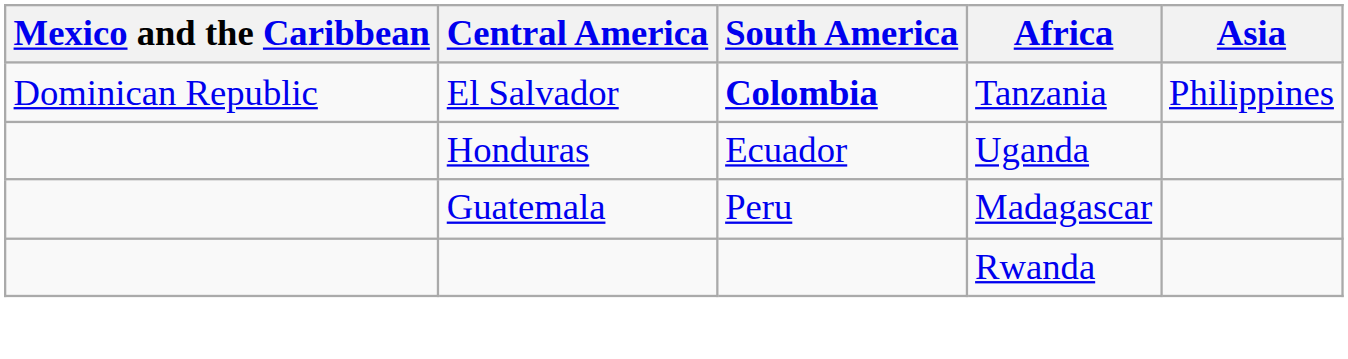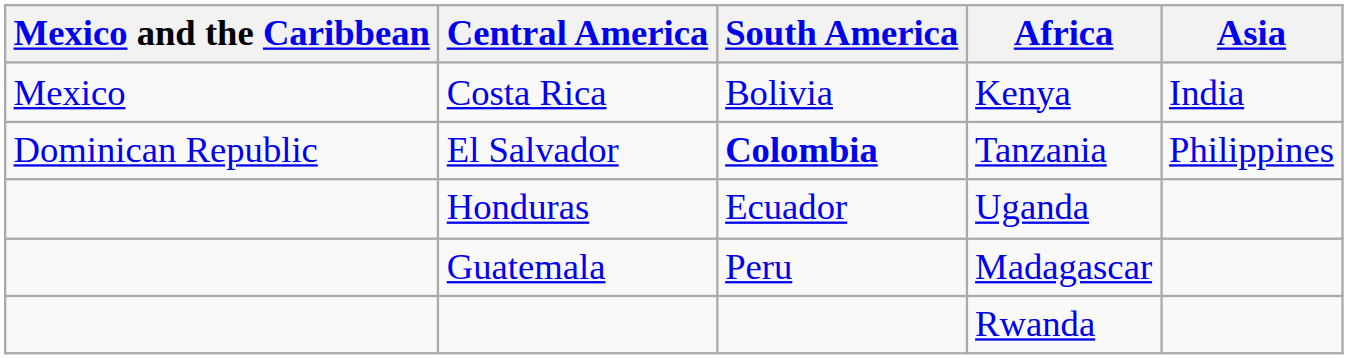+ row: Mexico | Costa Rica | Bolivia | Kenya | India
